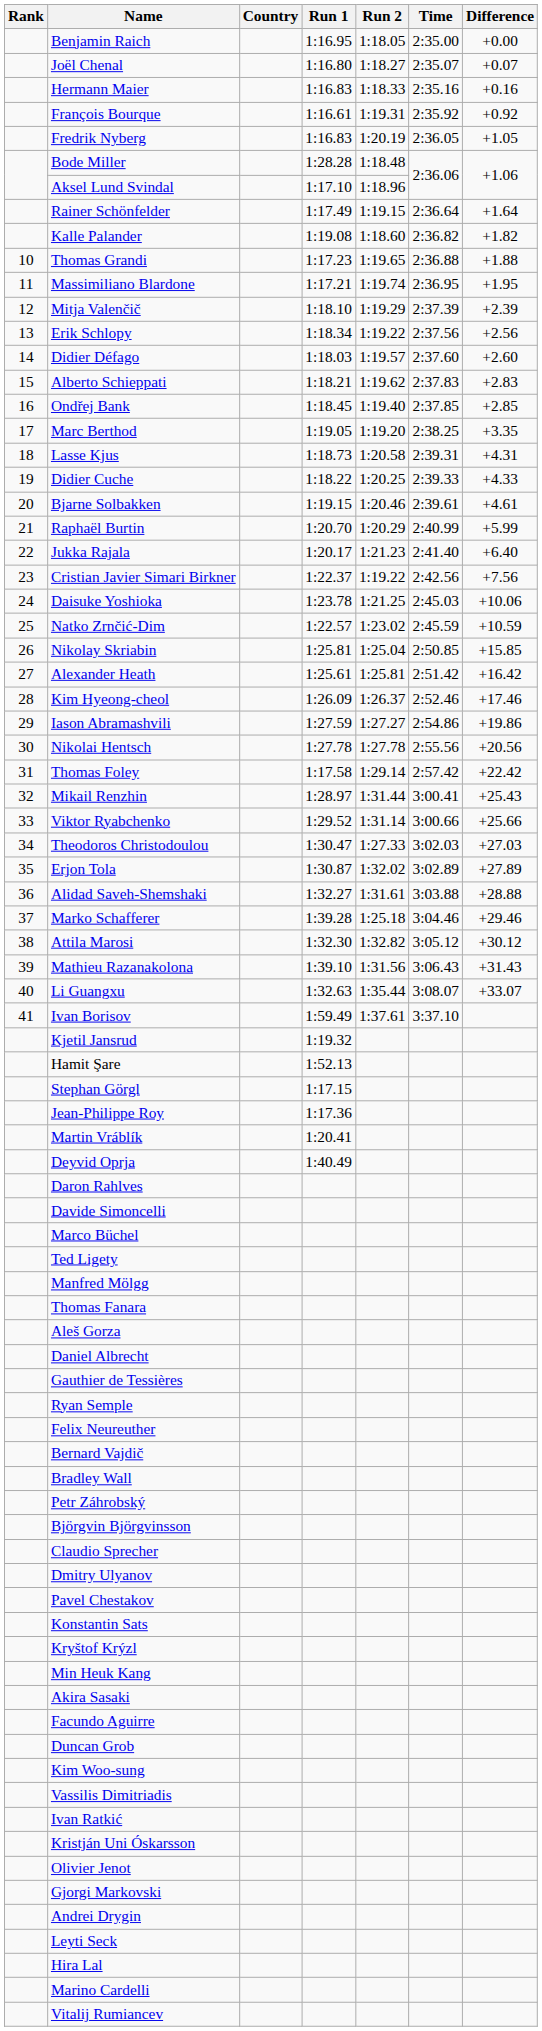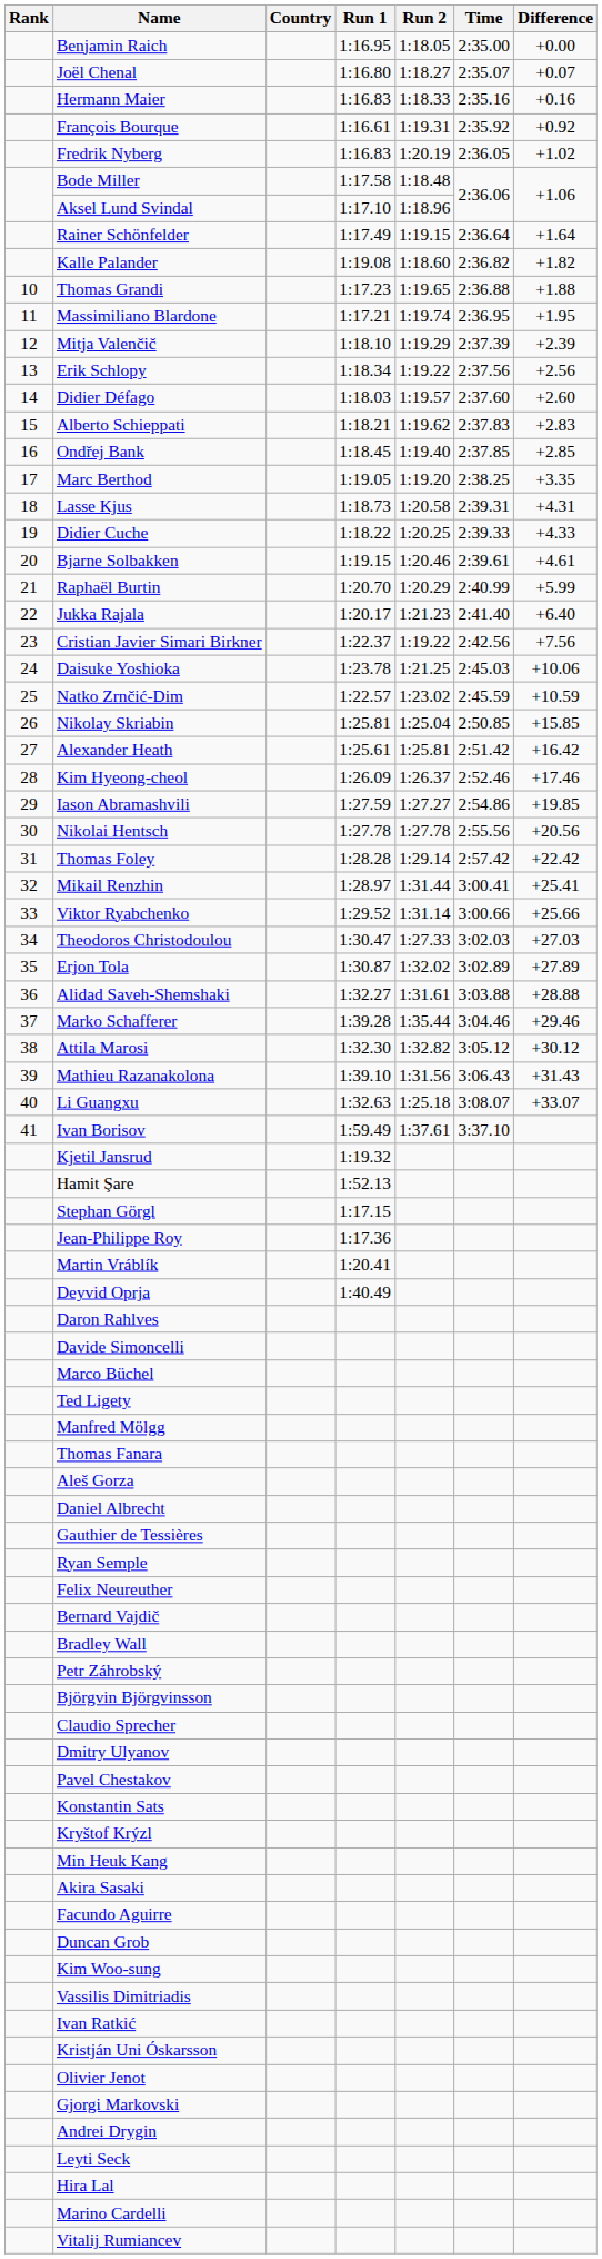Fredrik Nyberg | Difference: +1.05 -> +1.02
Bode Miller | Run 1: 1:28.28 -> 1:17.58
Iason Abramashvili | Difference: +19.86 -> +19.85
Thomas Foley | Run 1: 1:17.58 -> 1:28.28
Mikail Renzhin | Difference: +25.43 -> +25.41
Marko Schafferer | Run 2: 1:25.18 -> 1:35.44
Li Guangxu | Run 2: 1:35.44 -> 1:25.18
